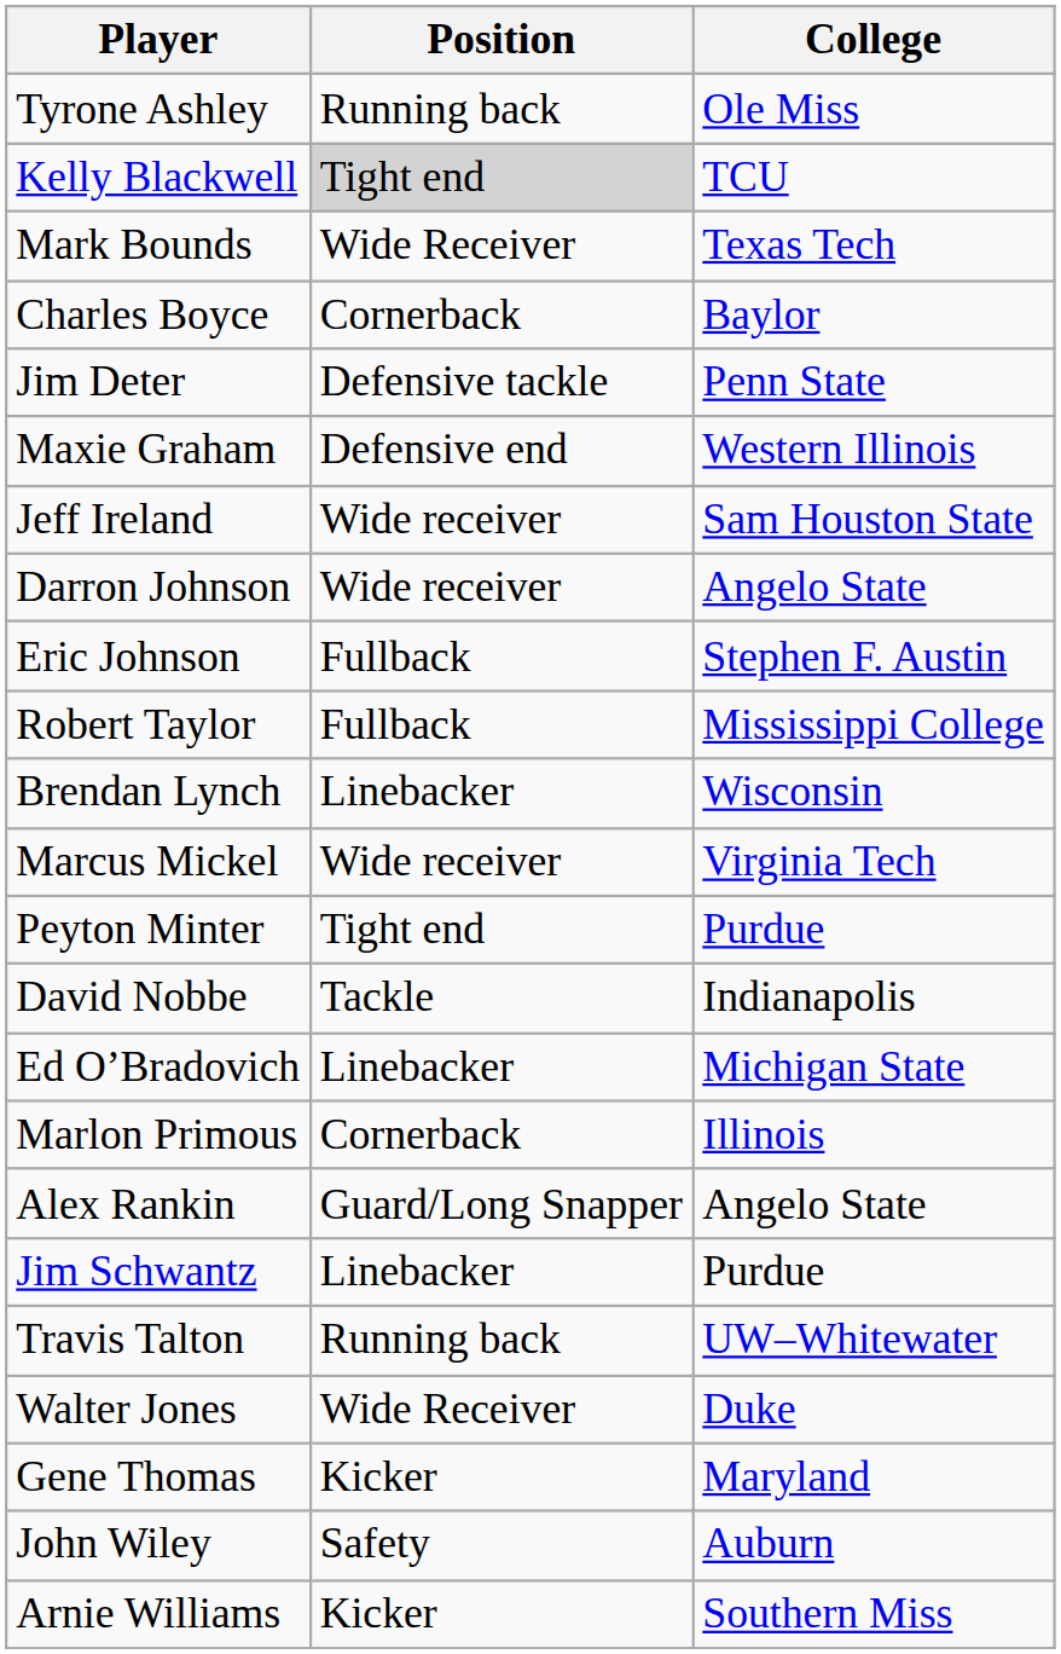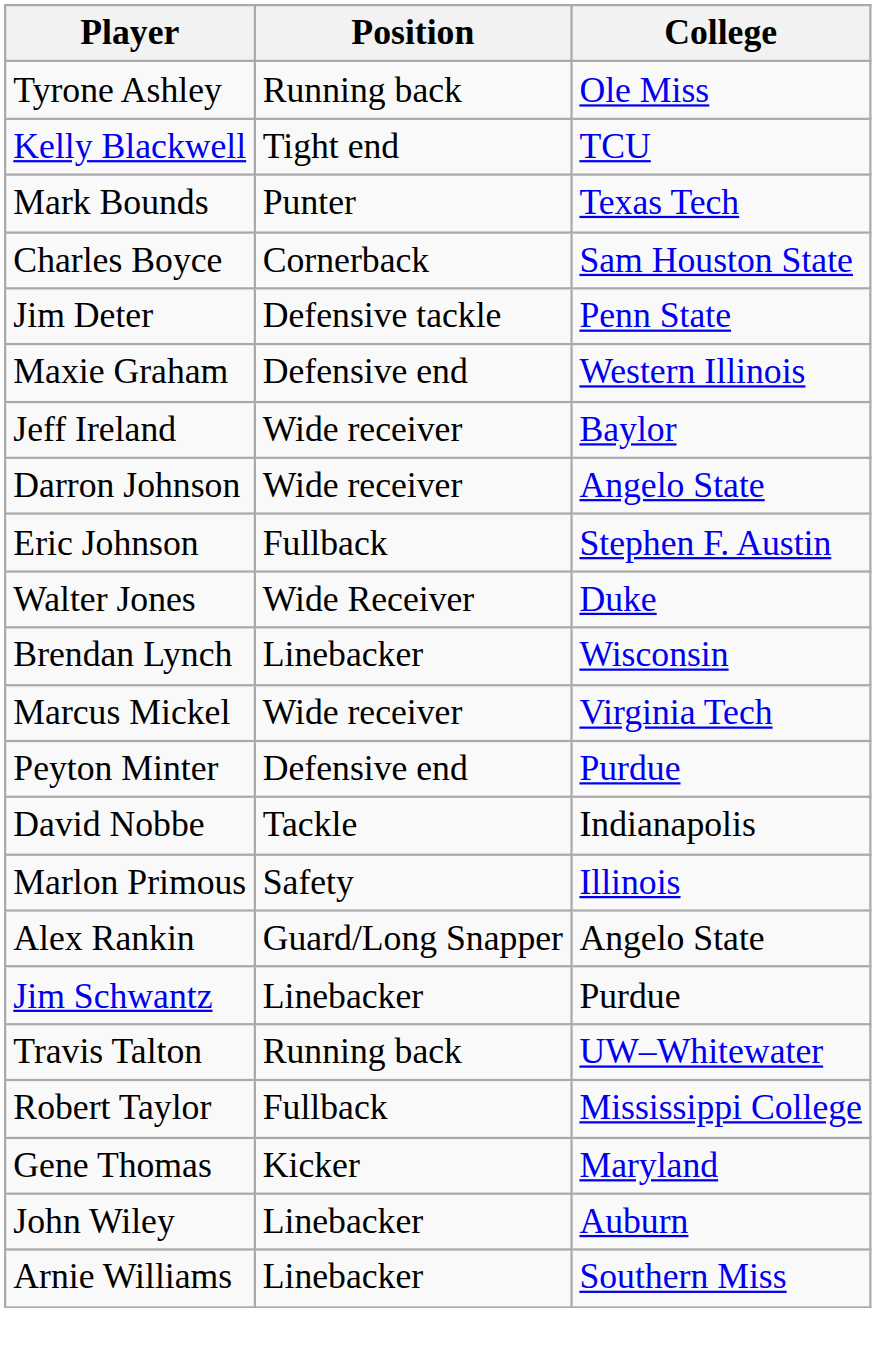Kelly Blackwell | Position: lightgrey background -> no background
Mark Bounds | Position: Wide Receiver -> Punter
Charles Boyce | College: Baylor -> Sam Houston State
Jeff Ireland | College: Sam Houston State -> Baylor
rows swapped: Walter Jones <-> Robert Taylor
Peyton Minter | Position: Tight end -> Defensive end
- row: Ed O’Bradovich | Linebacker | Michigan State
Marlon Primous | Position: Cornerback -> Safety
John Wiley | Position: Safety -> Linebacker
Arnie Williams | Position: Kicker -> Linebacker
